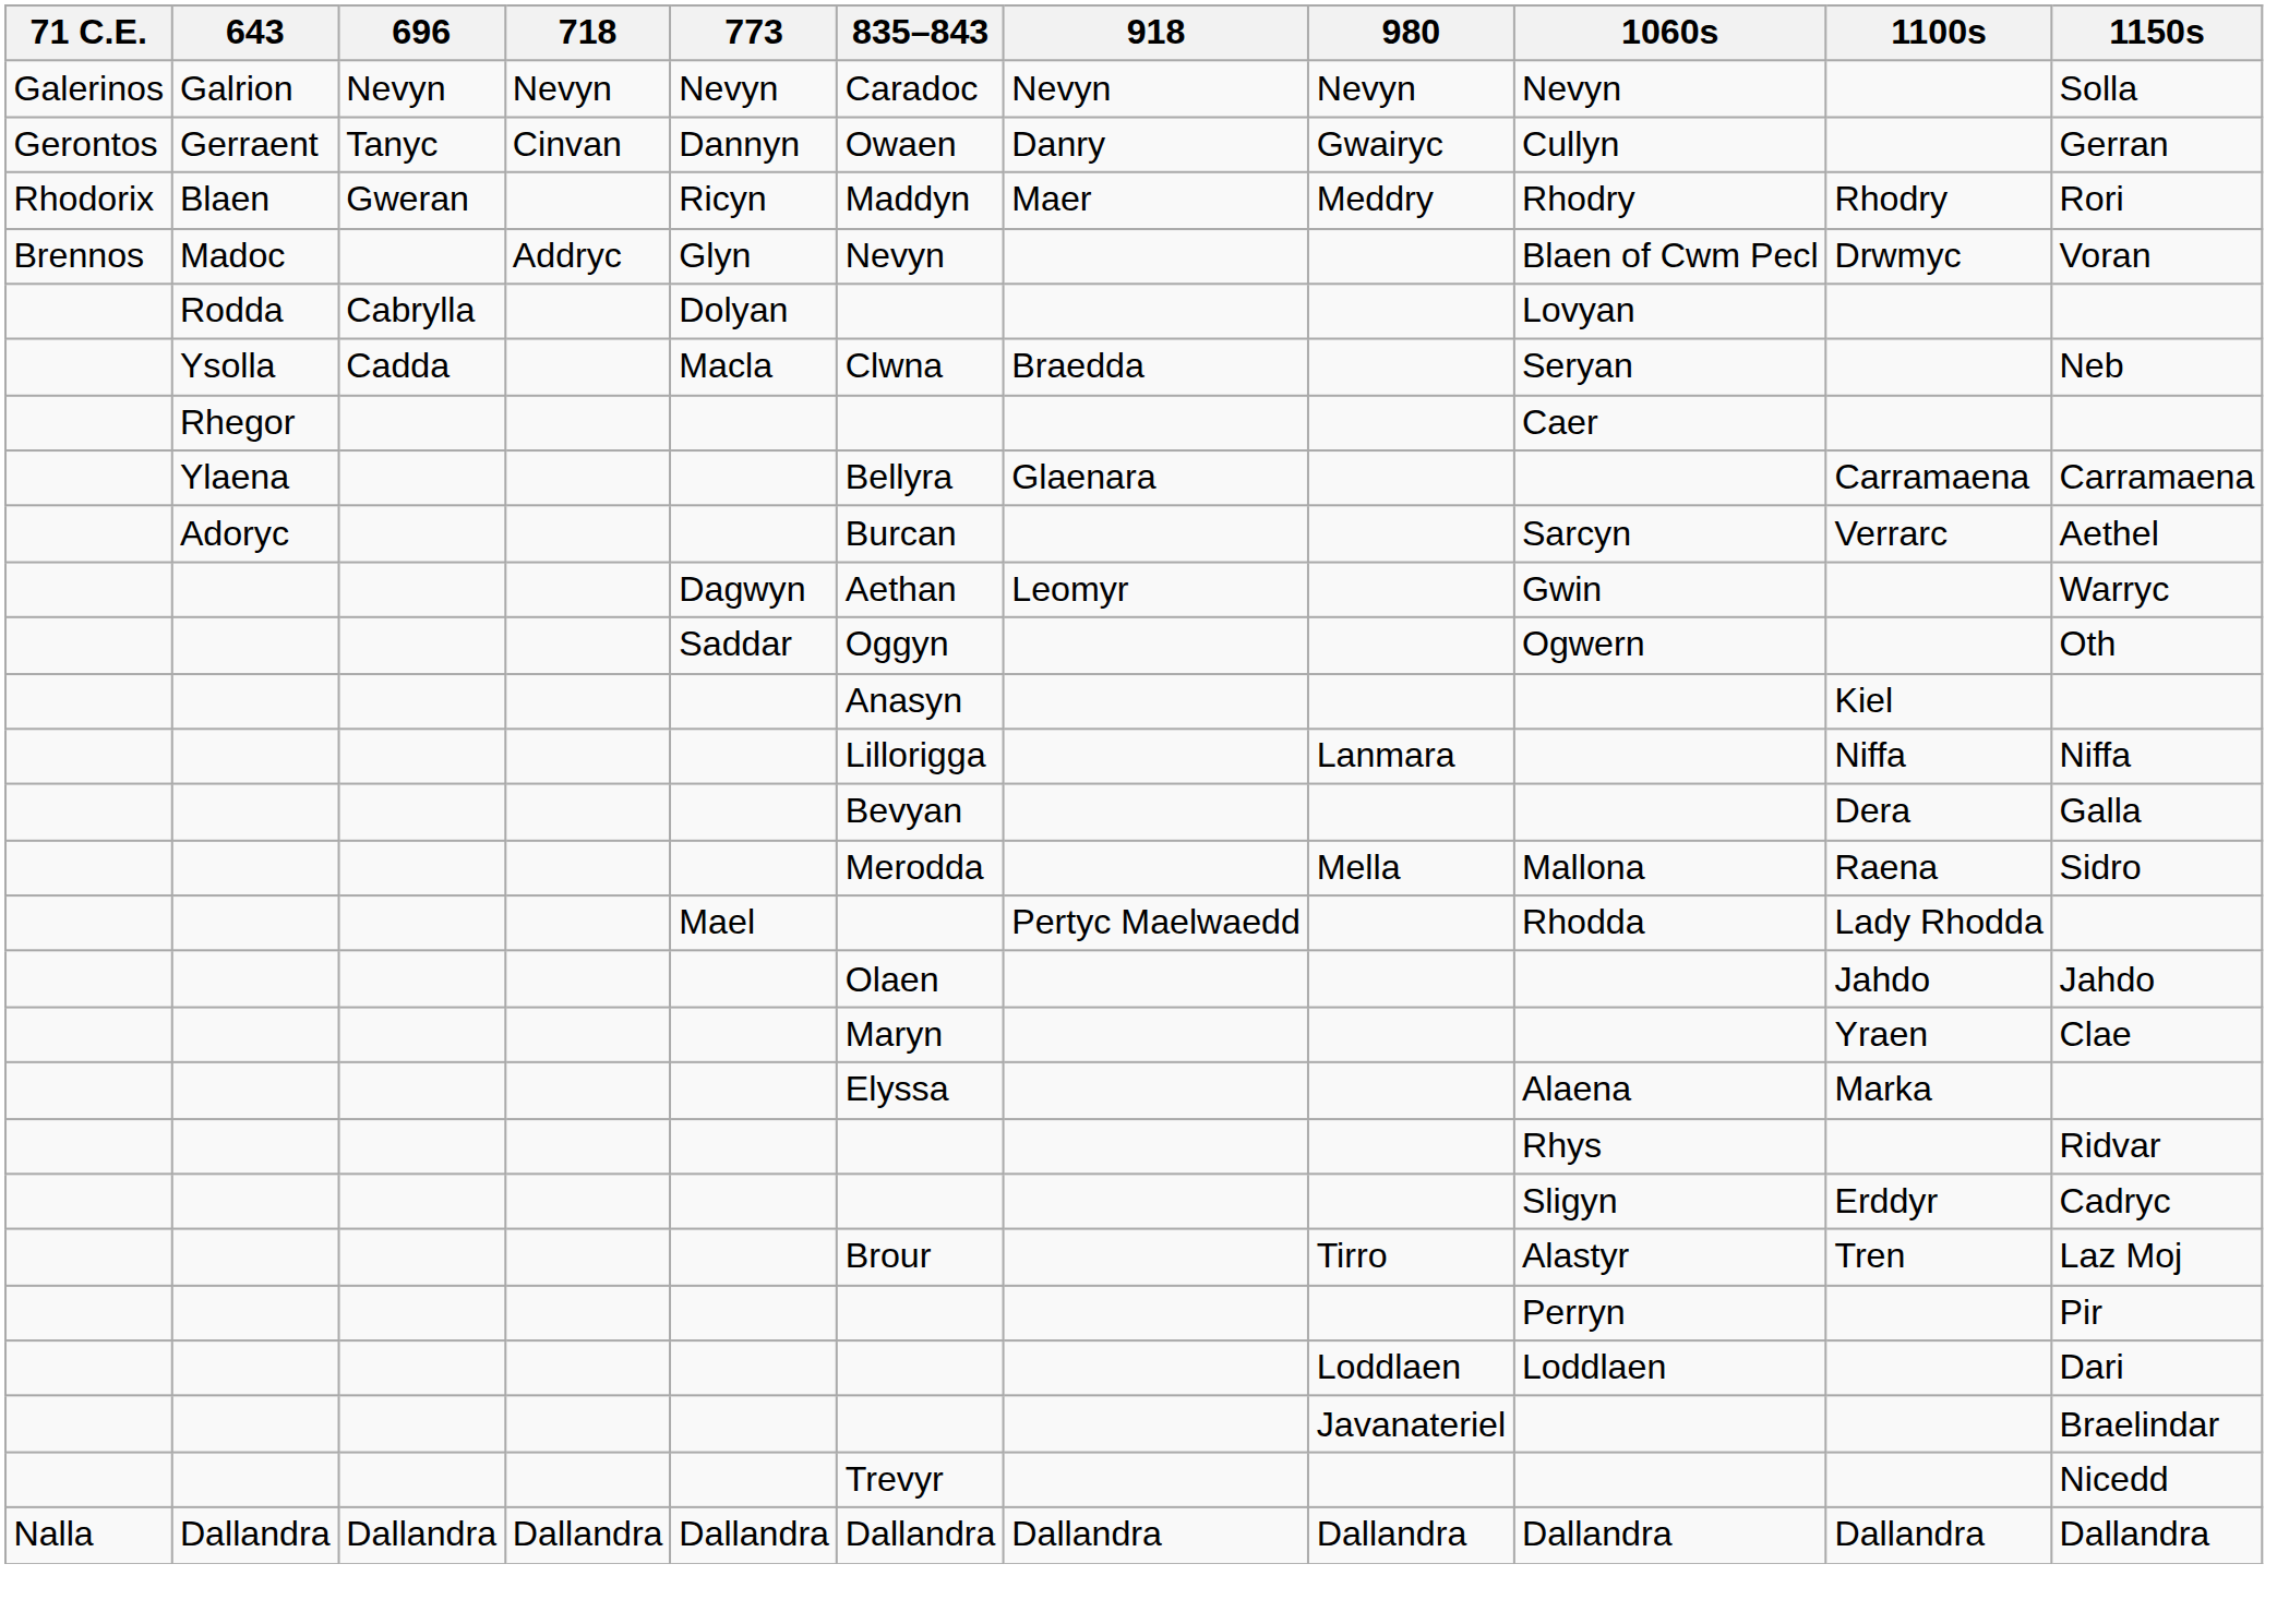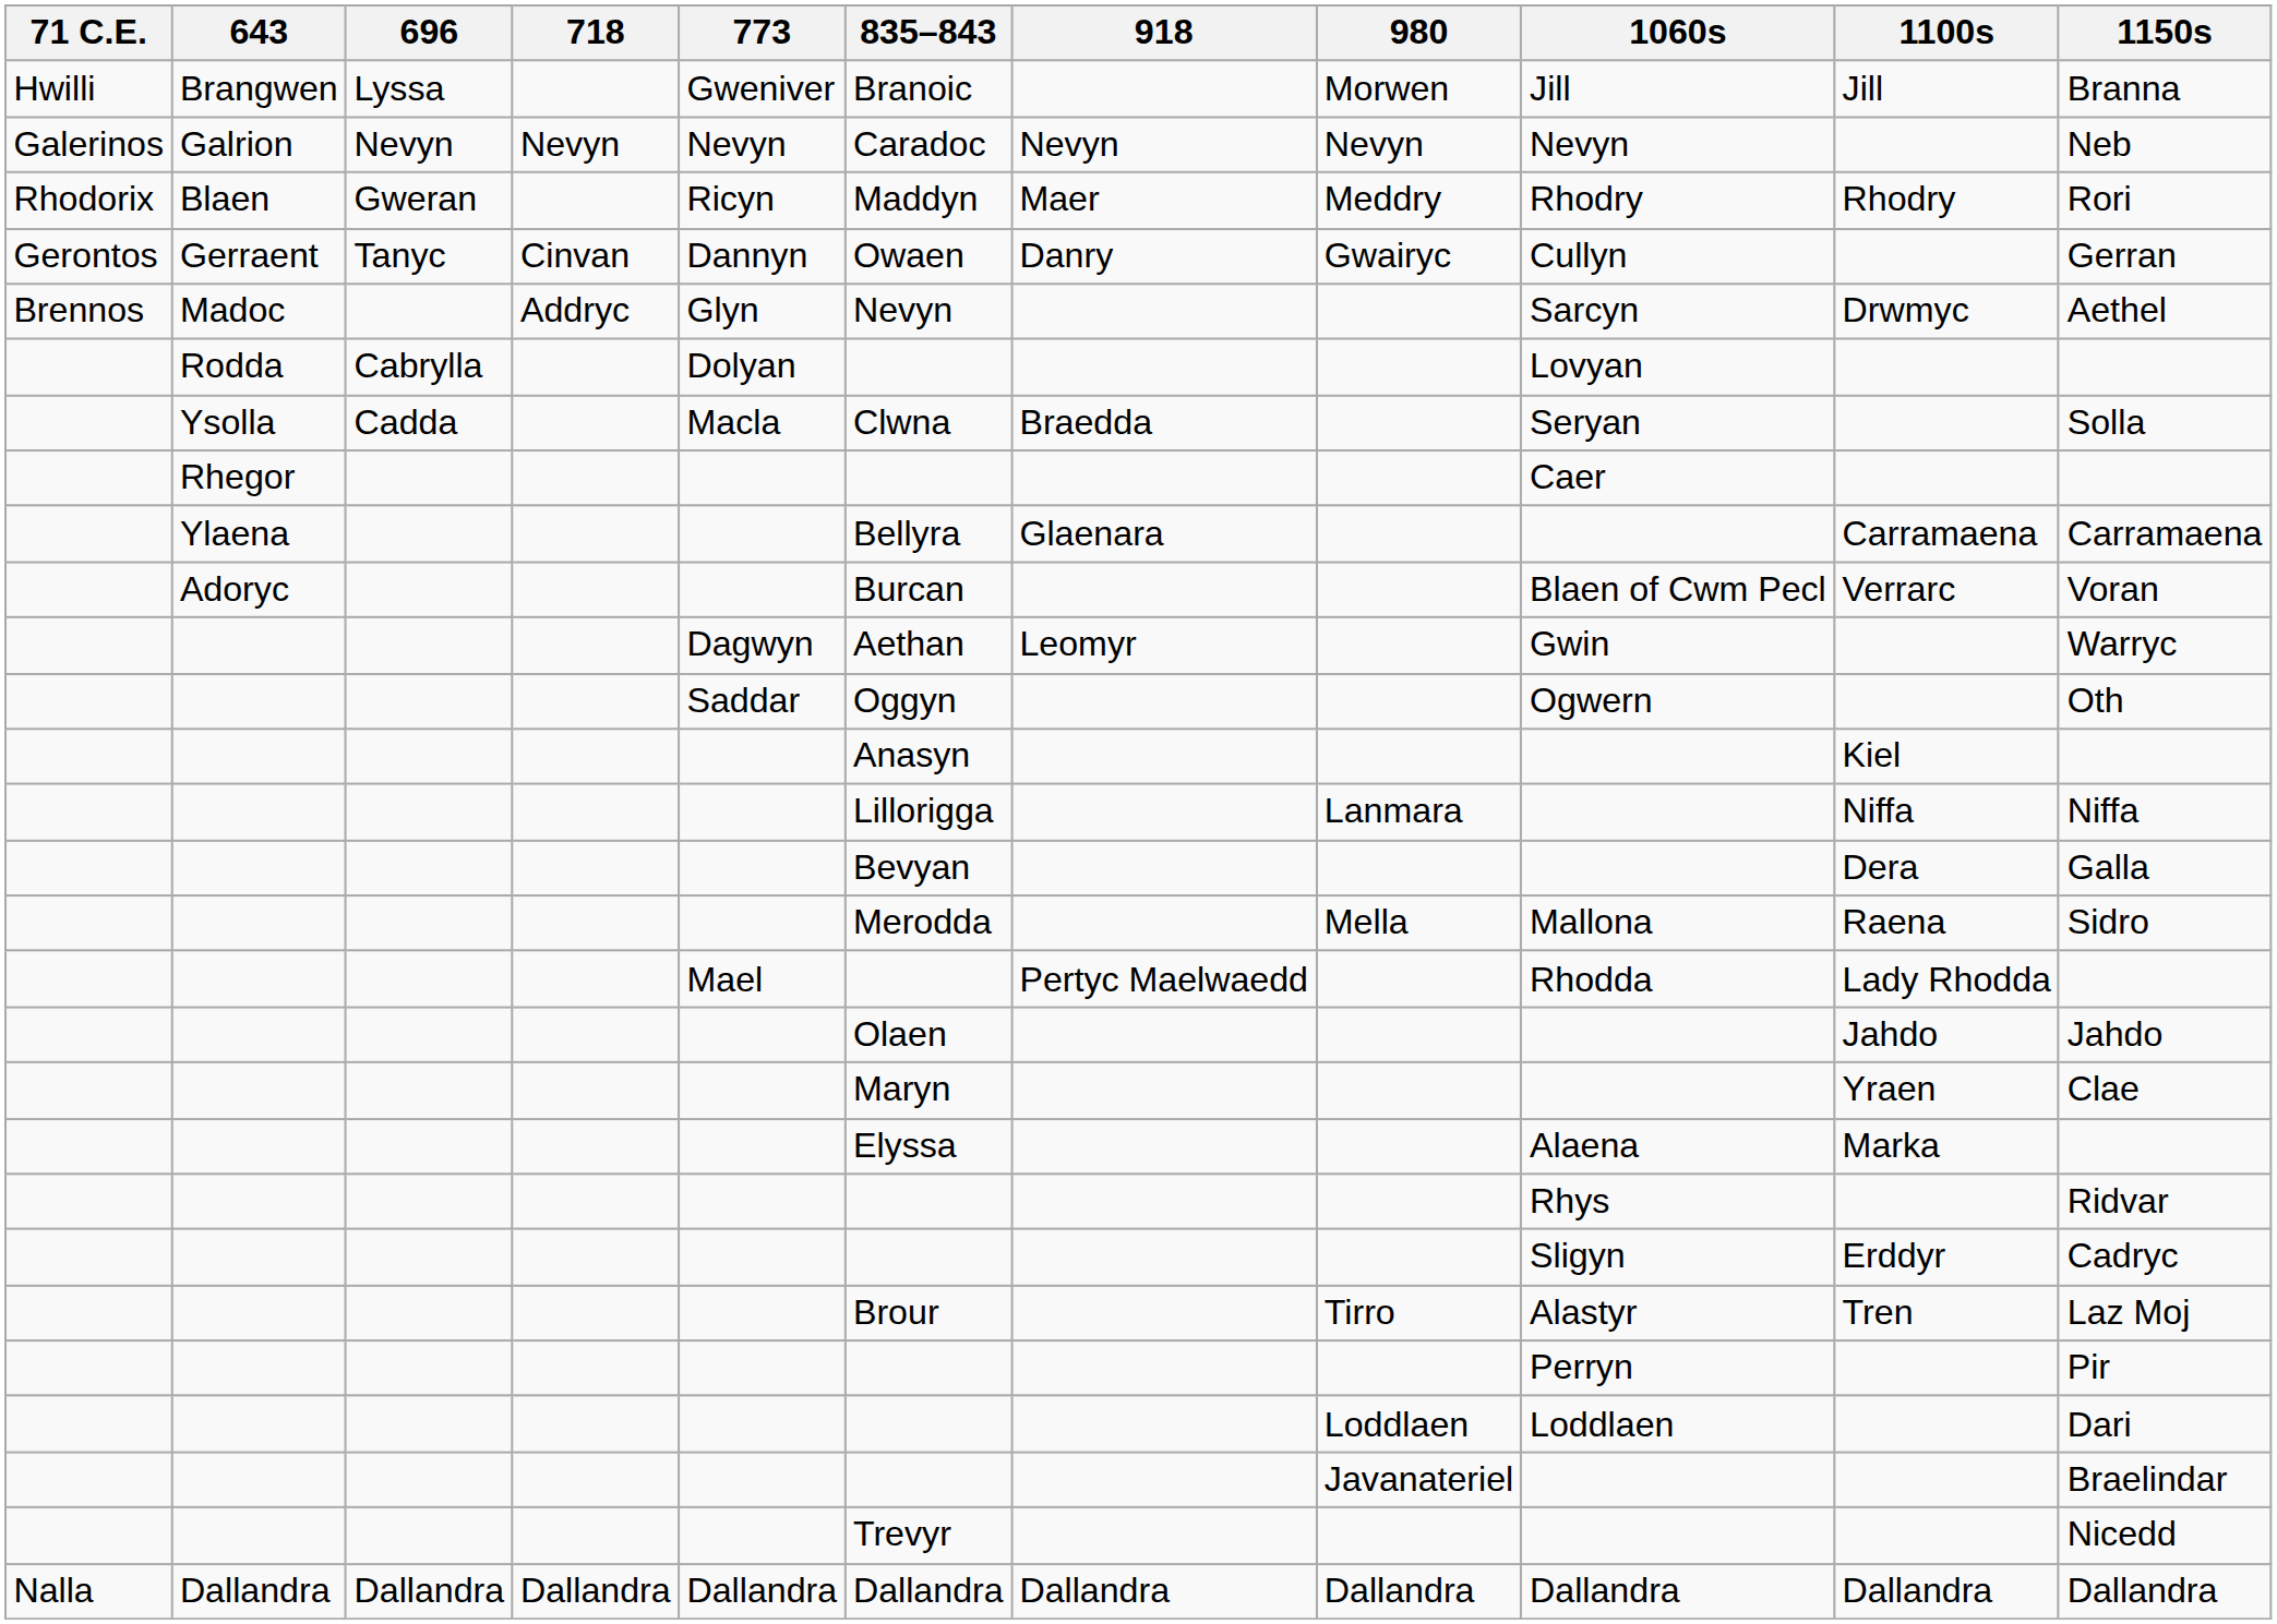+ row: Hwilli | Brangwen | Lyssa | Gweniver | Branoic | Morwen | Jill | Jill | Branna
Galrion | 1150s: Solla -> Neb
rows swapped: Blaen <-> Gerraent
Madoc | 1060s: Blaen of Cwm Pecl -> Sarcyn
Madoc | 1150s: Voran -> Aethel
Ysolla | 1150s: Neb -> Solla
Adoryc | 1060s: Sarcyn -> Blaen of Cwm Pecl
Adoryc | 1150s: Aethel -> Voran
